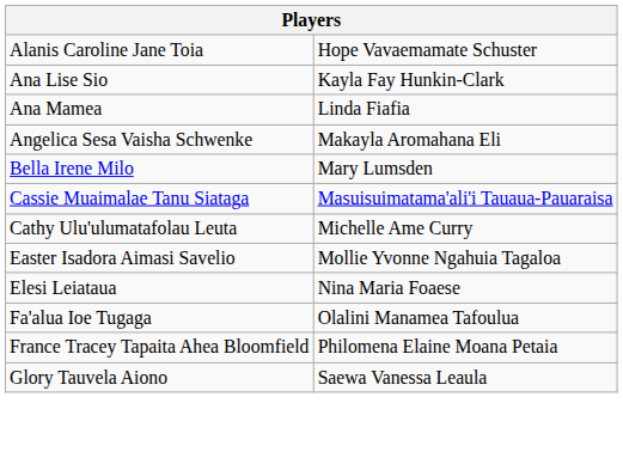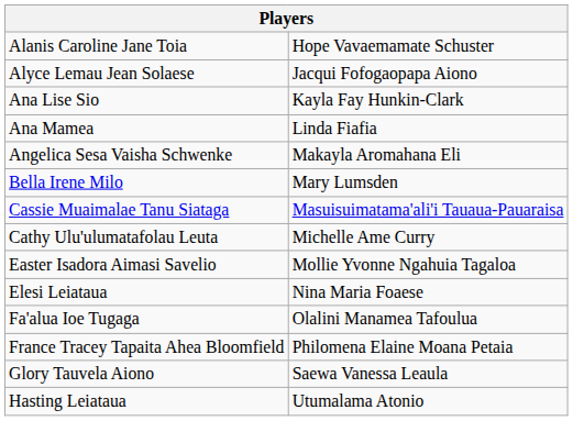+ row: Alyce Lemau Jean Solaese | Jacqui Fofogaopapa Aiono
+ row: Hasting Leiataua | Utumalama Atonio
